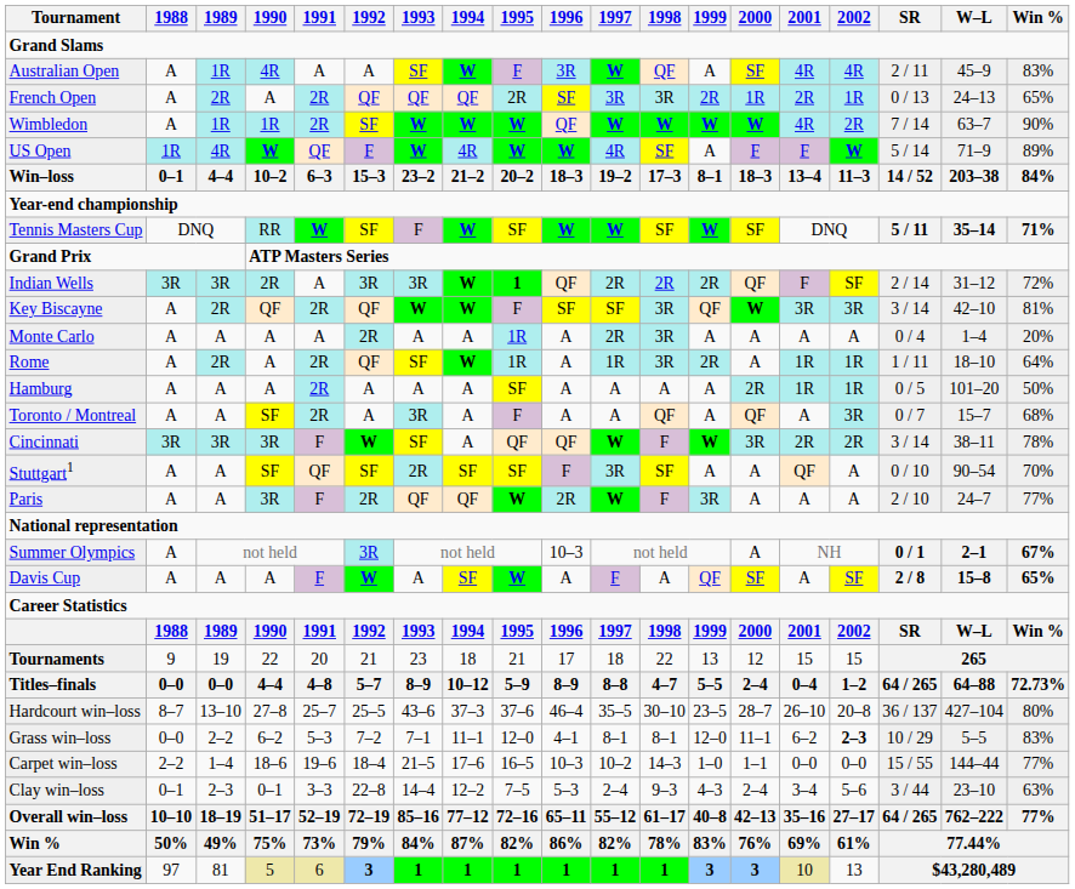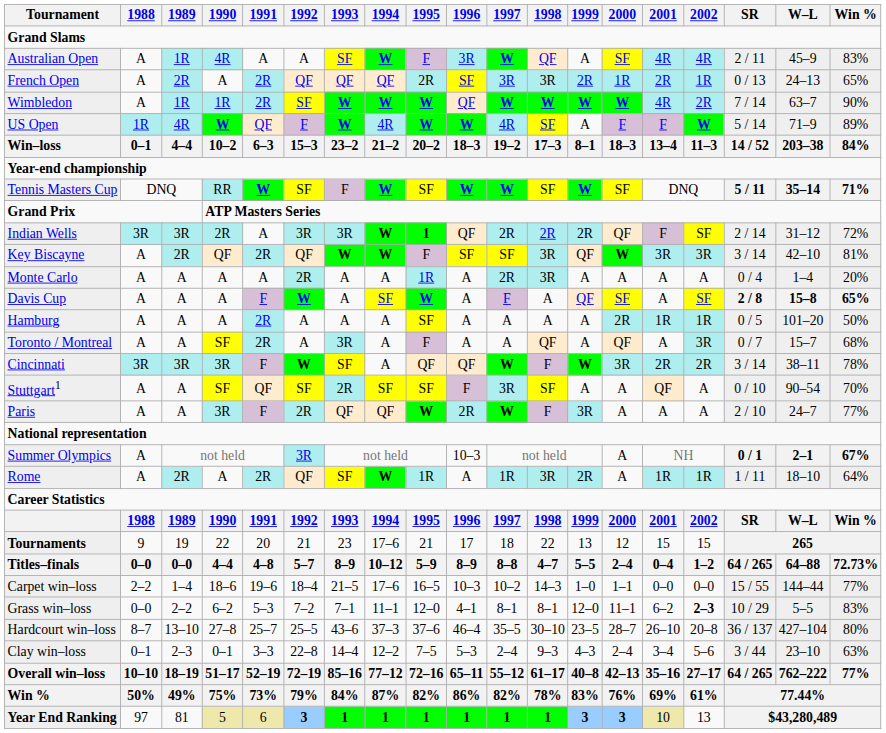rows swapped: Rome <-> Davis Cup
Tournaments | 1994: 18 -> 17–6
rows swapped: Hardcourt win–loss <-> Carpet win–loss
